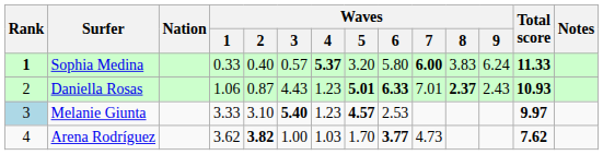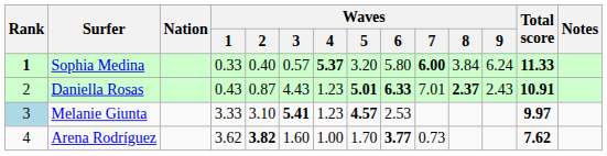Sophia Medina | Waves / 8: 3.83 -> 3.84
Daniella Rosas | Waves / 1: 1.06 -> 0.43
Daniella Rosas | Total score: 10.93 -> 10.91
Melanie Giunta | Waves / 3: 5.40 -> 5.41
Arena Rodríguez | Waves / 3: 1.00 -> 1.60
Arena Rodríguez | Waves / 4: 1.03 -> 1.00
Arena Rodríguez | Waves / 7: 4.73 -> 0.73
